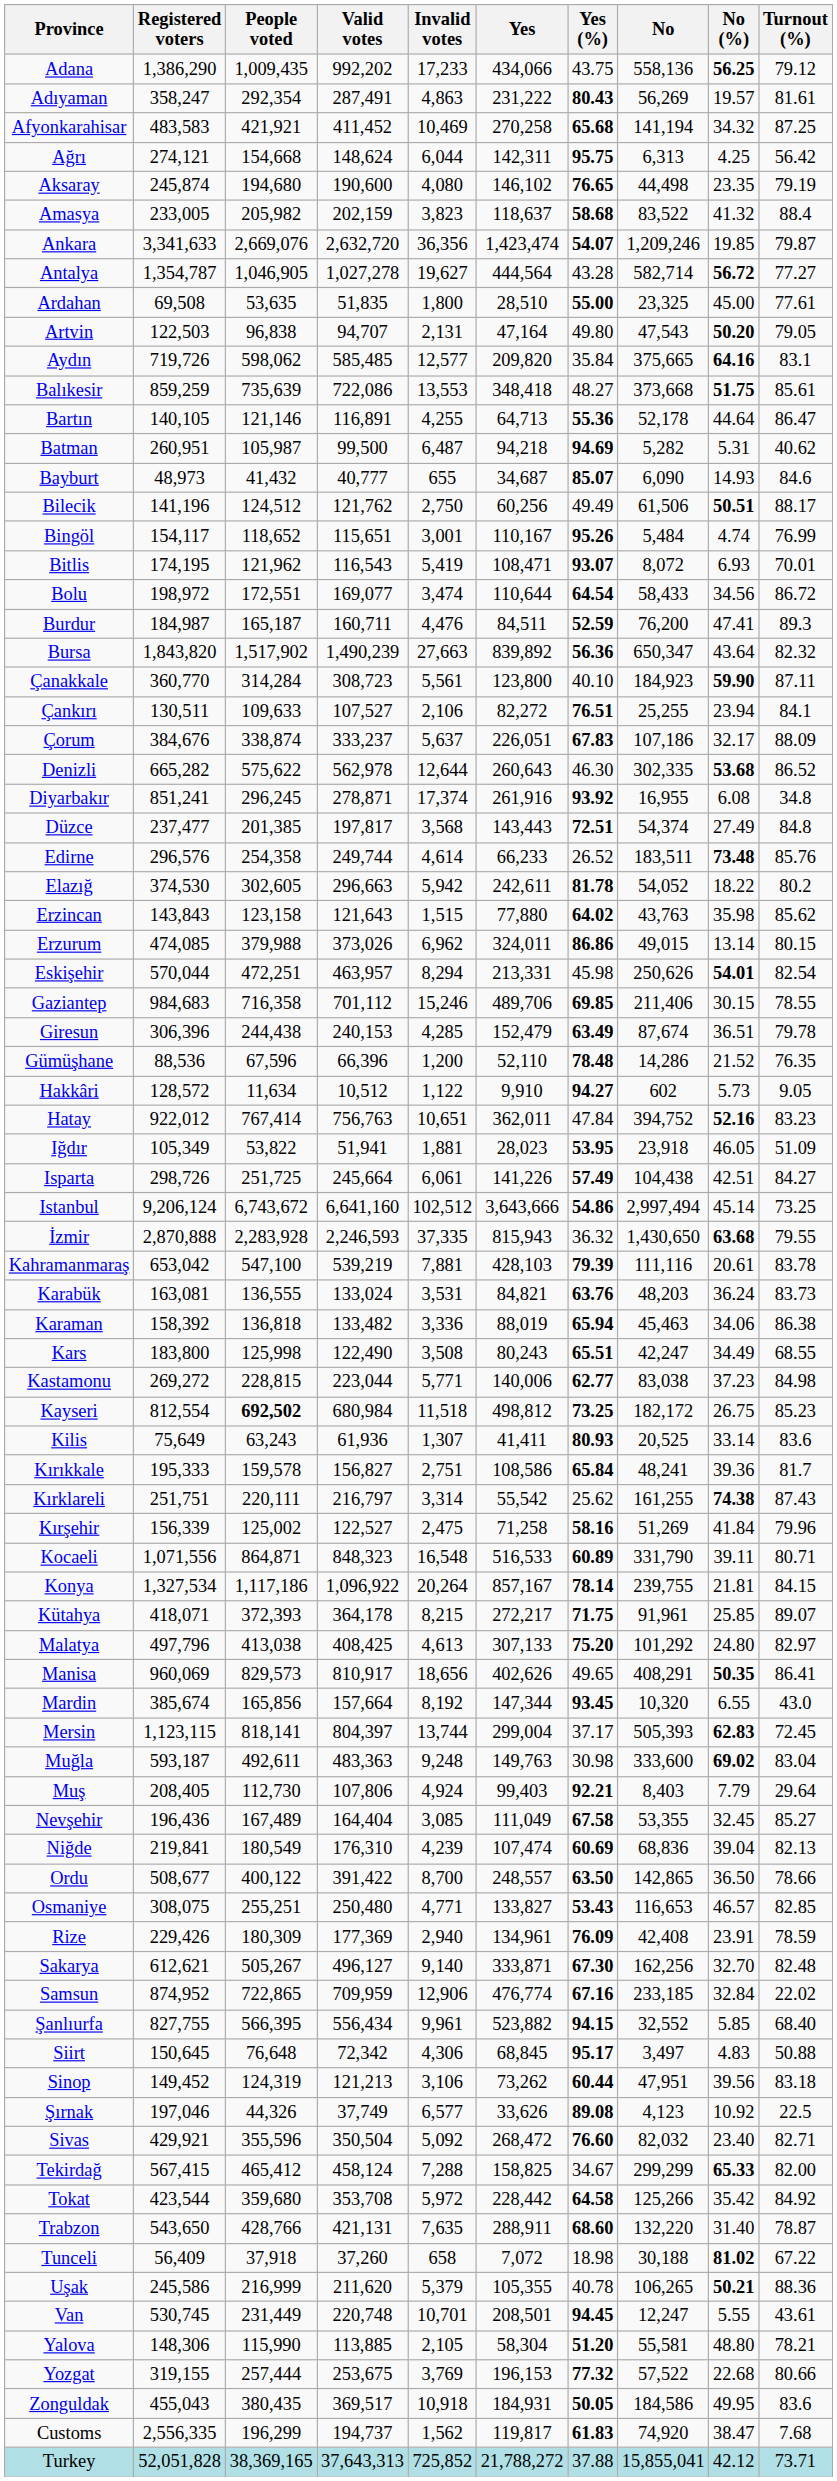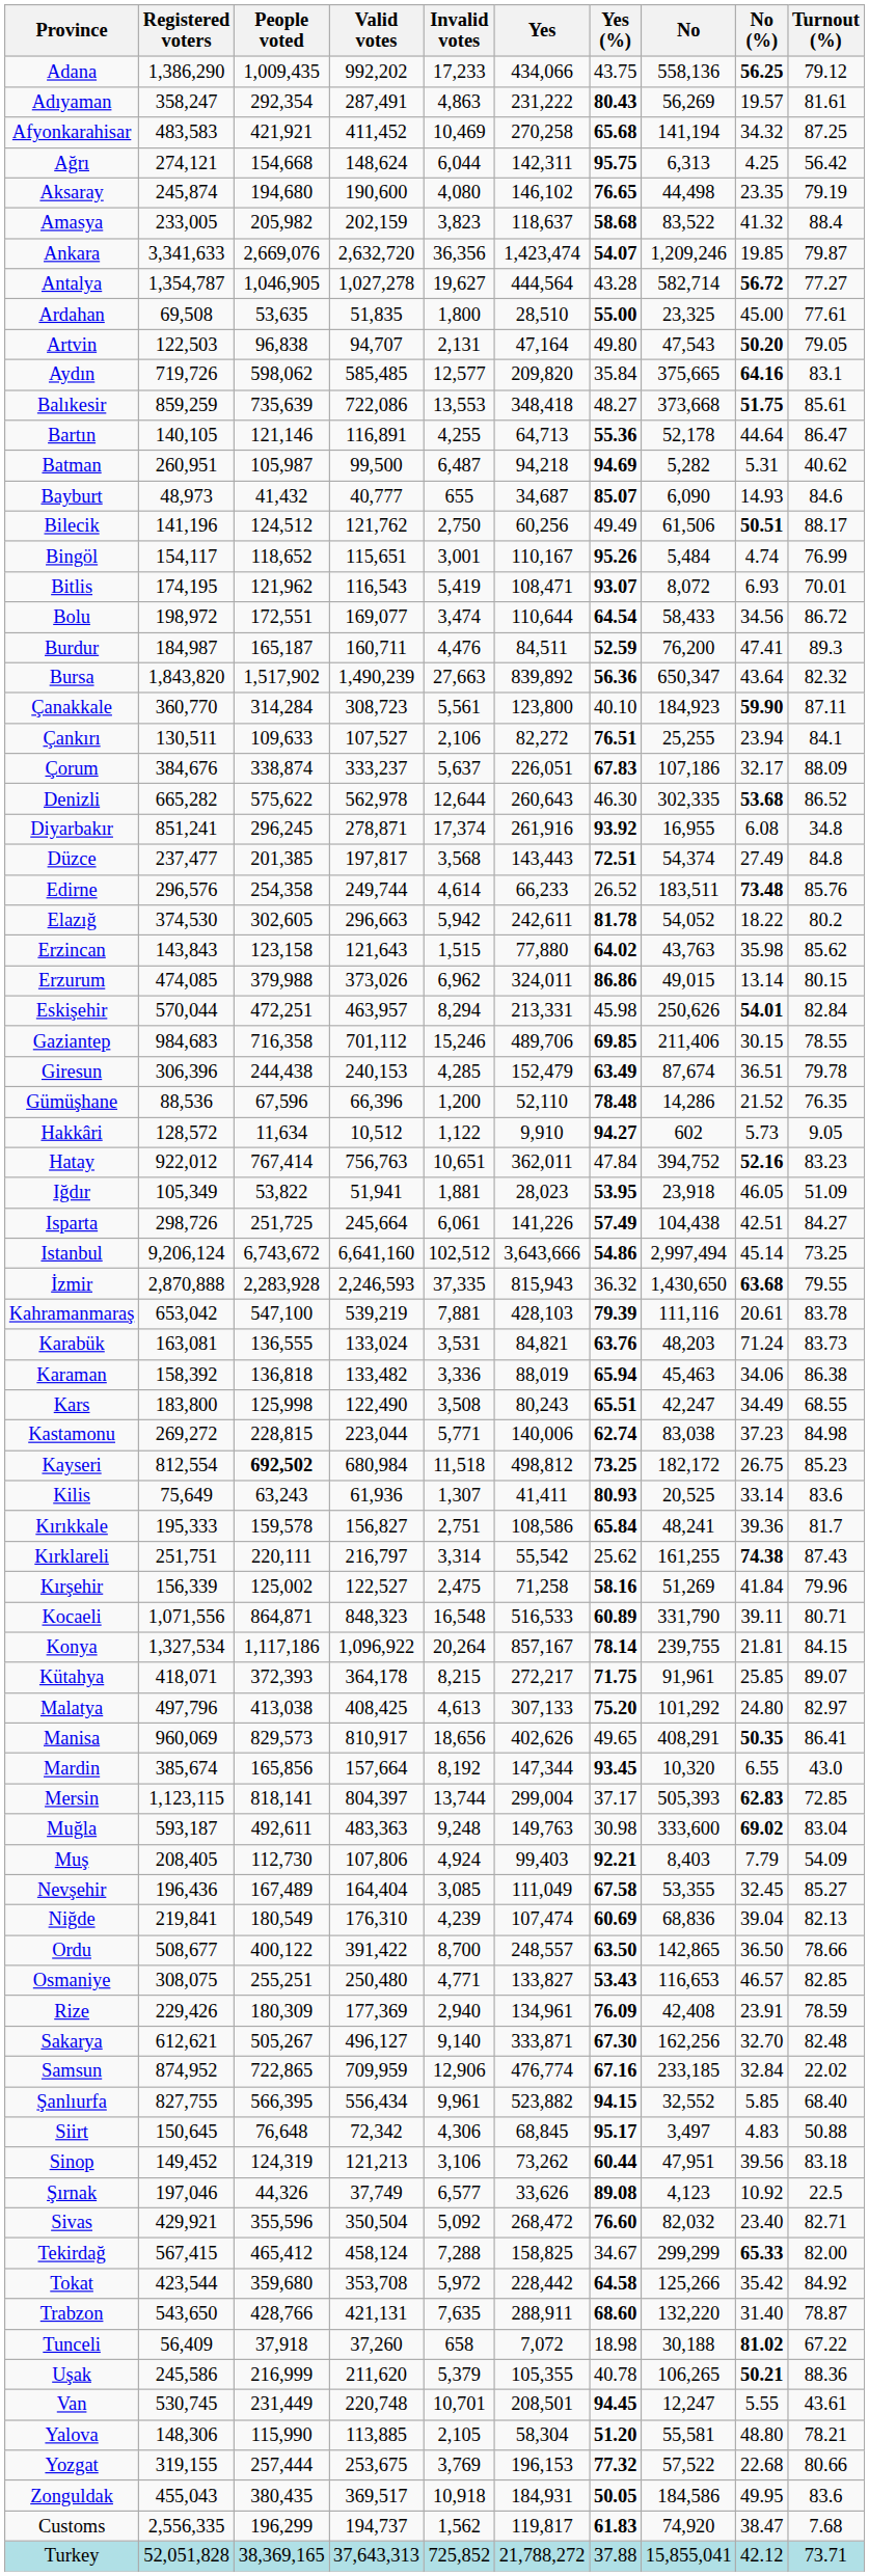Eskişehir | Turnout (%): 82.54 -> 82.84
Karabük | No (%): 36.24 -> 71.24
Kastamonu | Yes (%): 62.77 -> 62.74
Mersin | Turnout (%): 72.45 -> 72.85
Muş | Turnout (%): 29.64 -> 54.09
